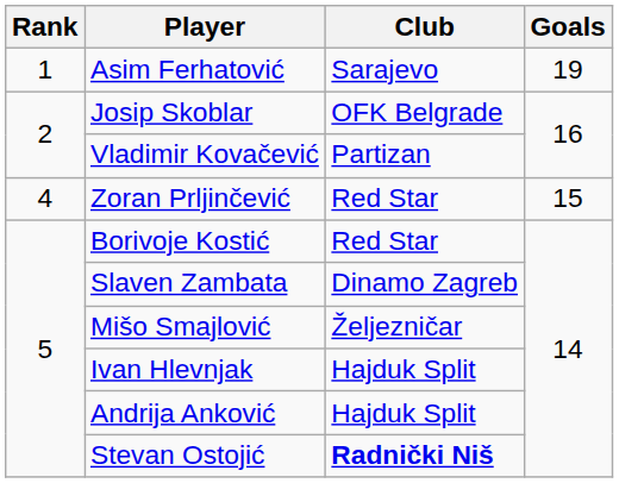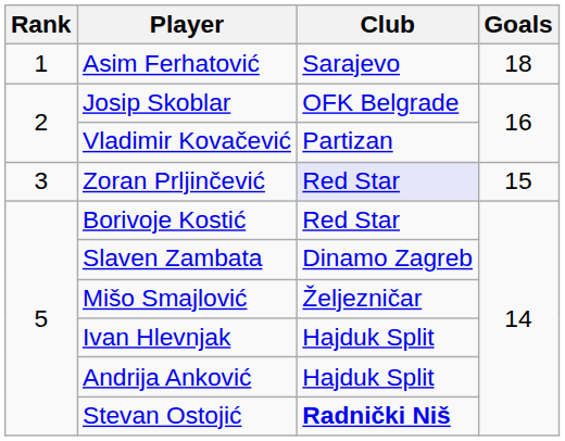Asim Ferhatović | Goals: 19 -> 18
Zoran Prljinčević | Rank: 4 -> 3
Zoran Prljinčević | Club: no background -> lavender background
